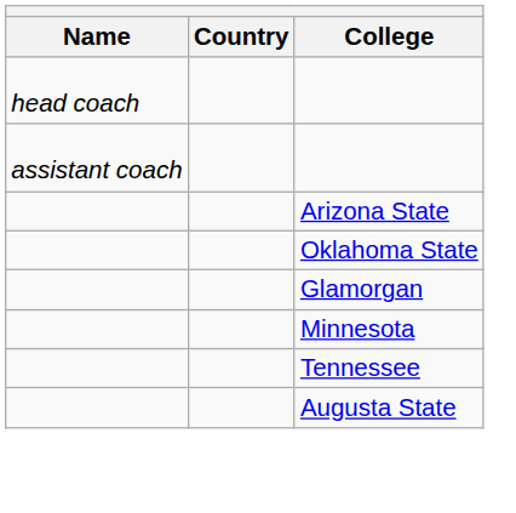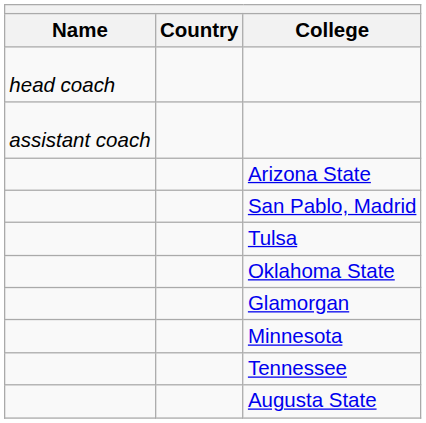+ row: San Pablo, Madrid
+ row: Tulsa
